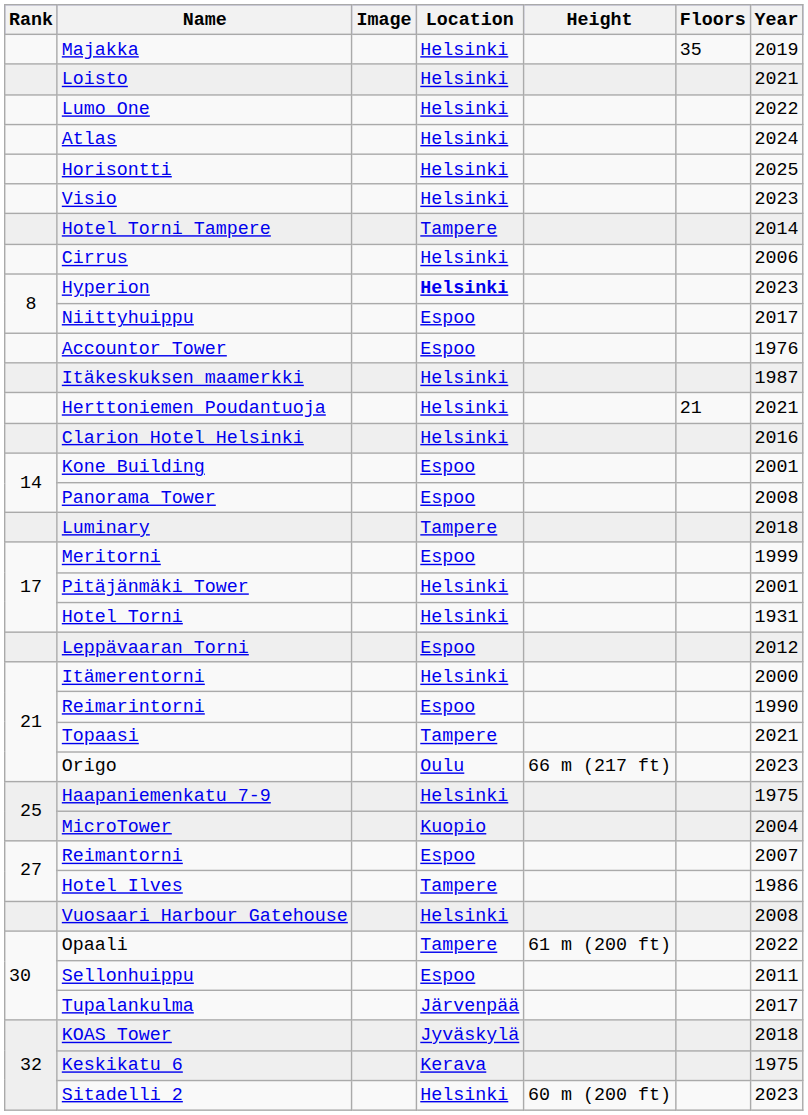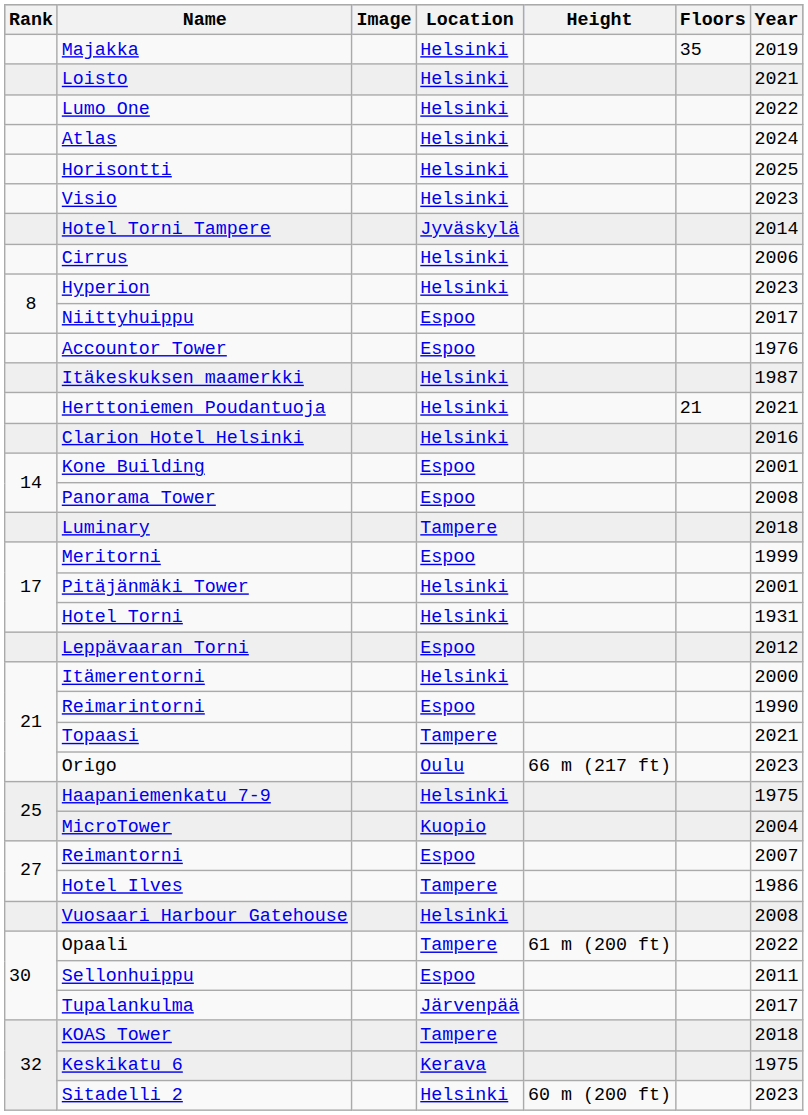Hotel Torni Tampere | Location: Tampere -> Jyväskylä
Hyperion | Location: bold -> normal
KOAS Tower | Location: Jyväskylä -> Tampere
